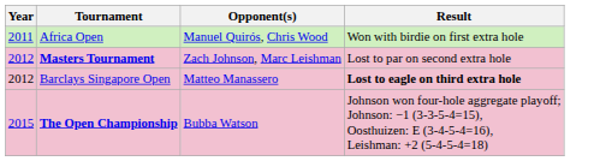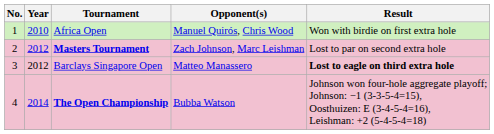+ column: No. | 1 | 2 | 3 | 4
Africa Open | Year: 2011 -> 2010
The Open Championship | Year: 2015 -> 2014
